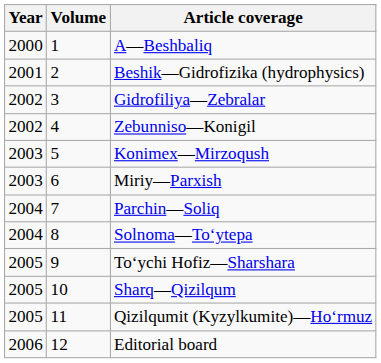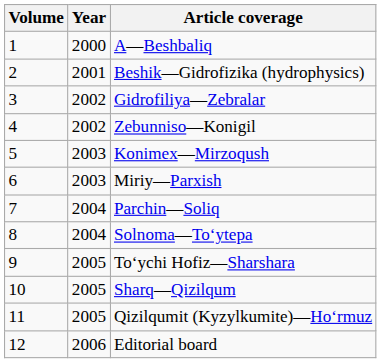columns swapped: Volume <-> Year
